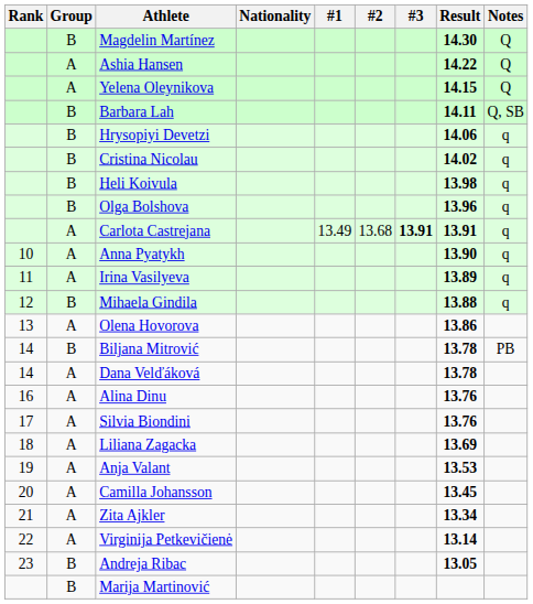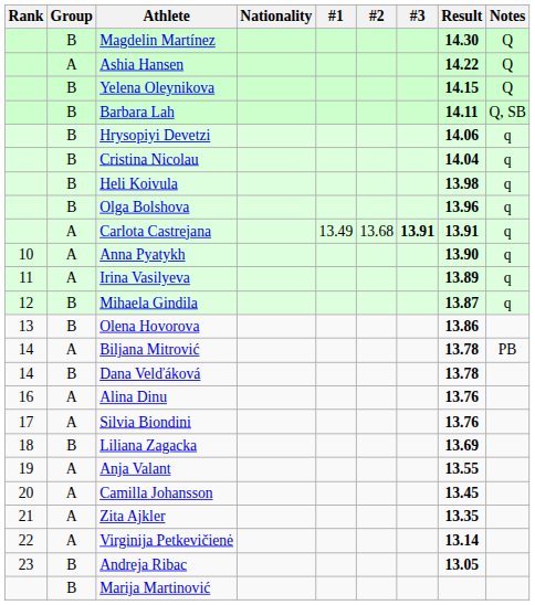Yelena Oleynikova | Group: A -> B
Cristina Nicolau | Result: 14.02 -> 14.04
Mihaela Gindila | Result: 13.88 -> 13.87
Olena Hovorova | Group: A -> B
Biljana Mitrović | Group: B -> A
Dana Velďáková | Group: A -> B
Liliana Zagacka | Group: A -> B
Anja Valant | Result: 13.53 -> 13.55
Zita Ajkler | Result: 13.34 -> 13.35
